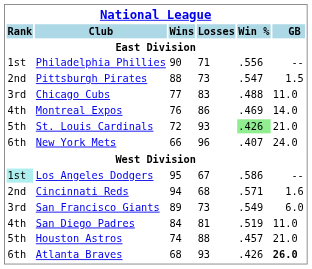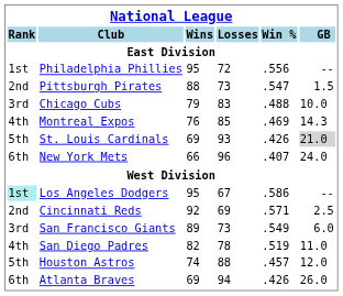Philadelphia Phillies | Wins: 90 -> 95
Philadelphia Phillies | Losses: 71 -> 72
Chicago Cubs | Wins: 77 -> 79
Chicago Cubs | GB: 11.0 -> 10.0
Montreal Expos | Losses: 86 -> 85
Montreal Expos | GB: 14.0 -> 14.3
St. Louis Cardinals | Wins: 72 -> 69
St. Louis Cardinals | Win %: lightgreen background -> no background
St. Louis Cardinals | GB: no background -> lightgrey background
Cincinnati Reds | Wins: 94 -> 92
Cincinnati Reds | Losses: 68 -> 69
Cincinnati Reds | GB: 1.6 -> 2.5
San Diego Padres | Wins: 84 -> 82
San Diego Padres | Losses: 81 -> 78
Houston Astros | GB: 21.0 -> 12.0
Atlanta Braves | Wins: 68 -> 69
Atlanta Braves | Losses: 93 -> 94
Atlanta Braves | GB: bold -> normal
